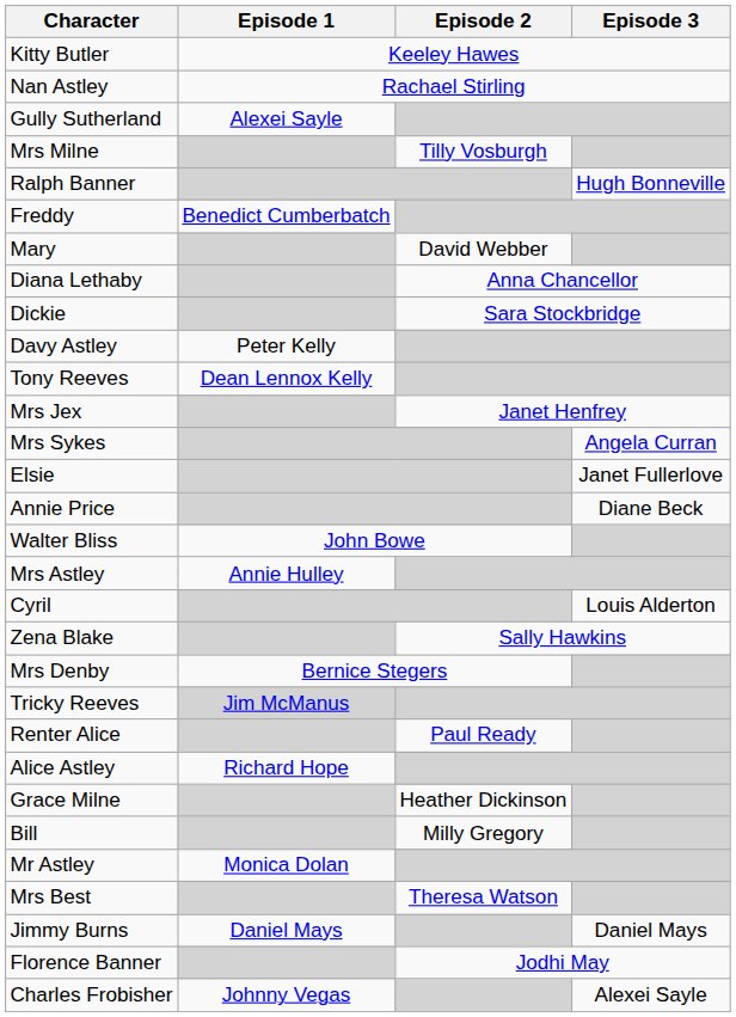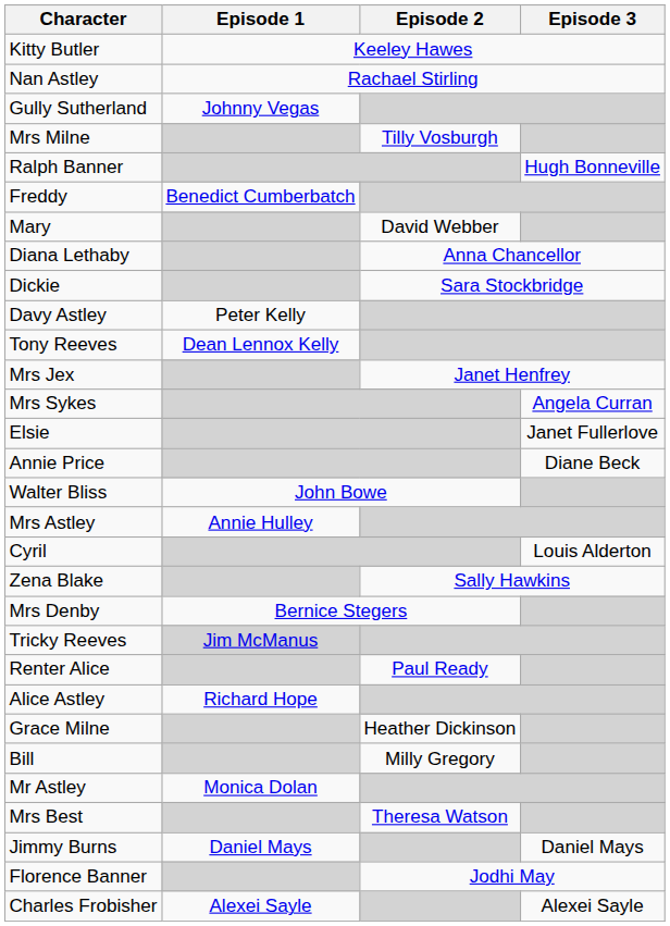Gully Sutherland | Episode 1: Alexei Sayle -> Johnny Vegas
Charles Frobisher | Episode 1: Johnny Vegas -> Alexei Sayle
